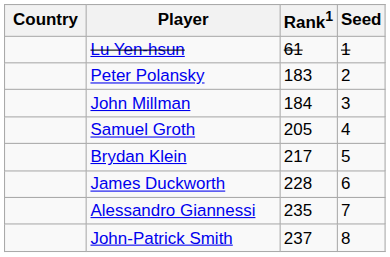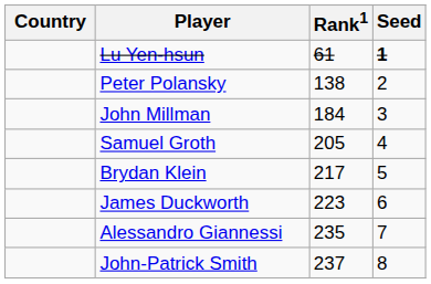Lu Yen-hsun | Seed: normal -> bold
Peter Polansky | Rank1: 183 -> 138
James Duckworth | Rank1: 228 -> 223
